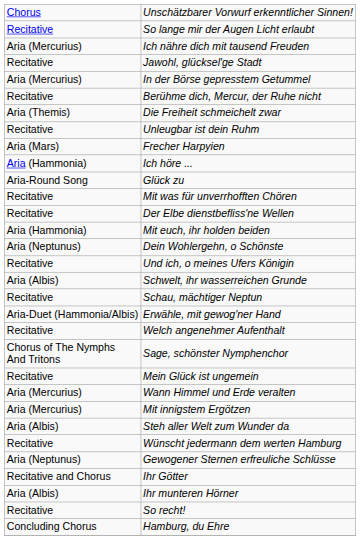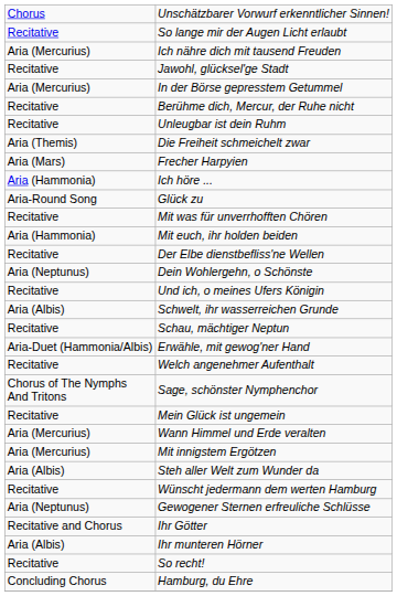rows swapped: Die Freiheit schmeichelt zwar <-> Unleugbar ist dein Ruhm
rows swapped: Mit euch, ihr holden beiden <-> Der Elbe dienstbefliss'ne Wellen
